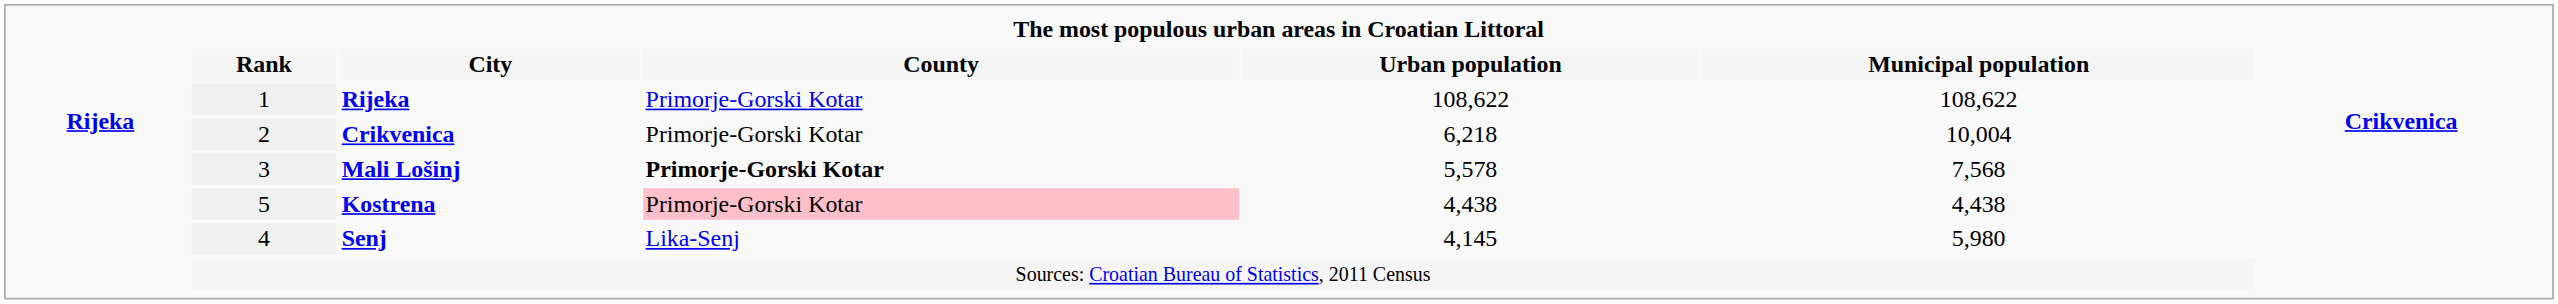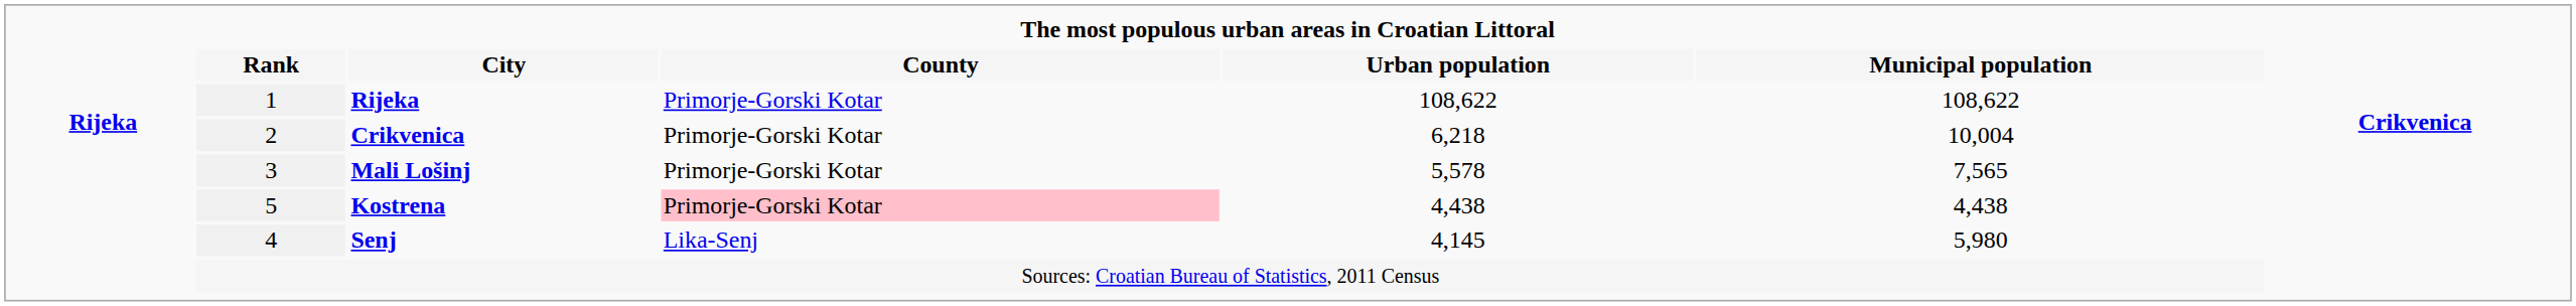Mali Lošinj | County: bold -> normal
Mali Lošinj | Municipal population: 7,568 -> 7,565
